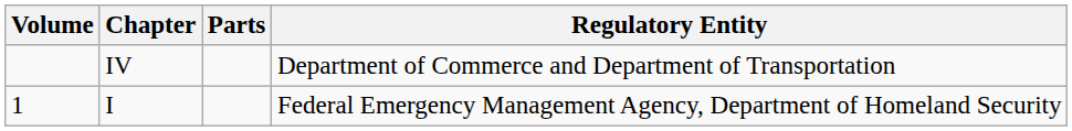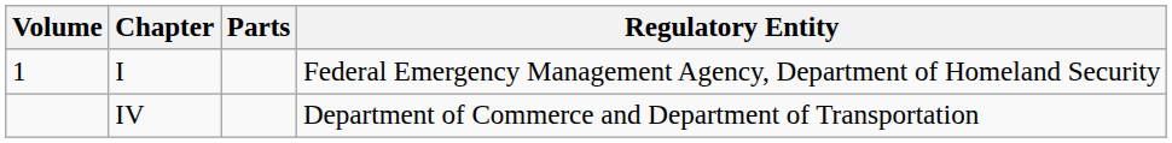rows swapped: I <-> IV
